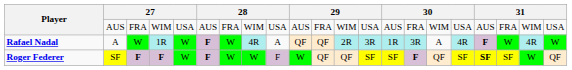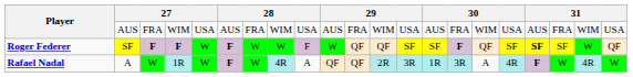rows swapped: Roger Federer <-> Rafael Nadal
